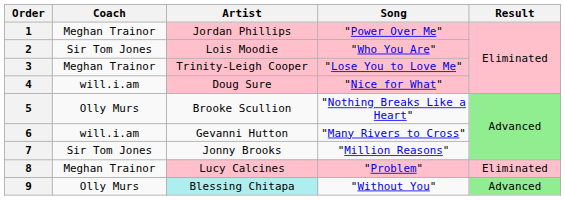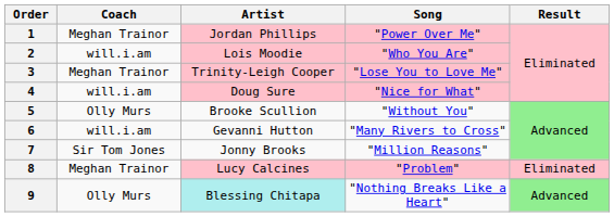2 | Coach: Sir Tom Jones -> will.i.am
5 | Song: "Nothing Breaks Like a Heart" -> "Without You"
9 | Song: "Without You" -> "Nothing Breaks Like a Heart"
